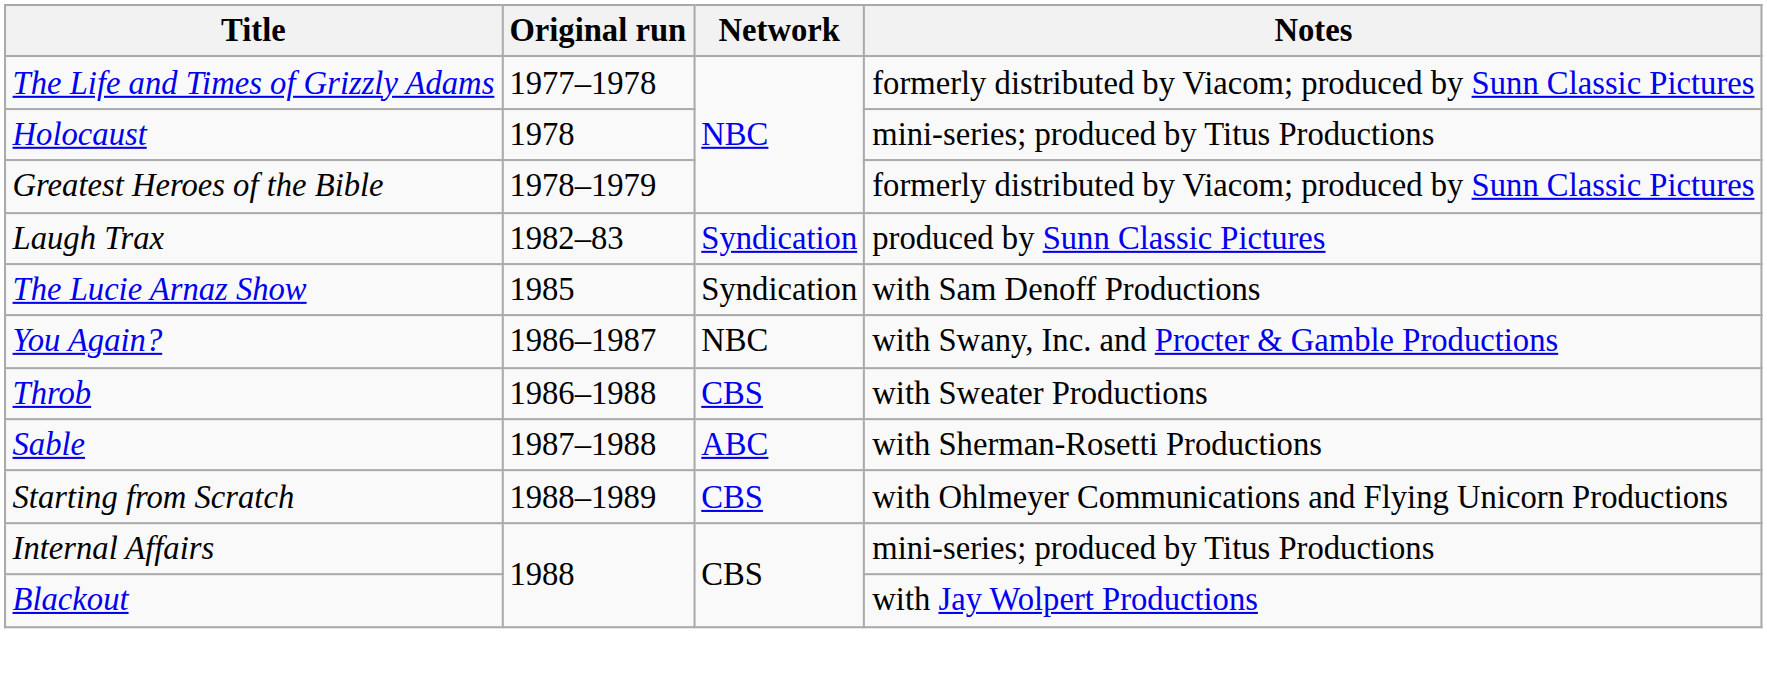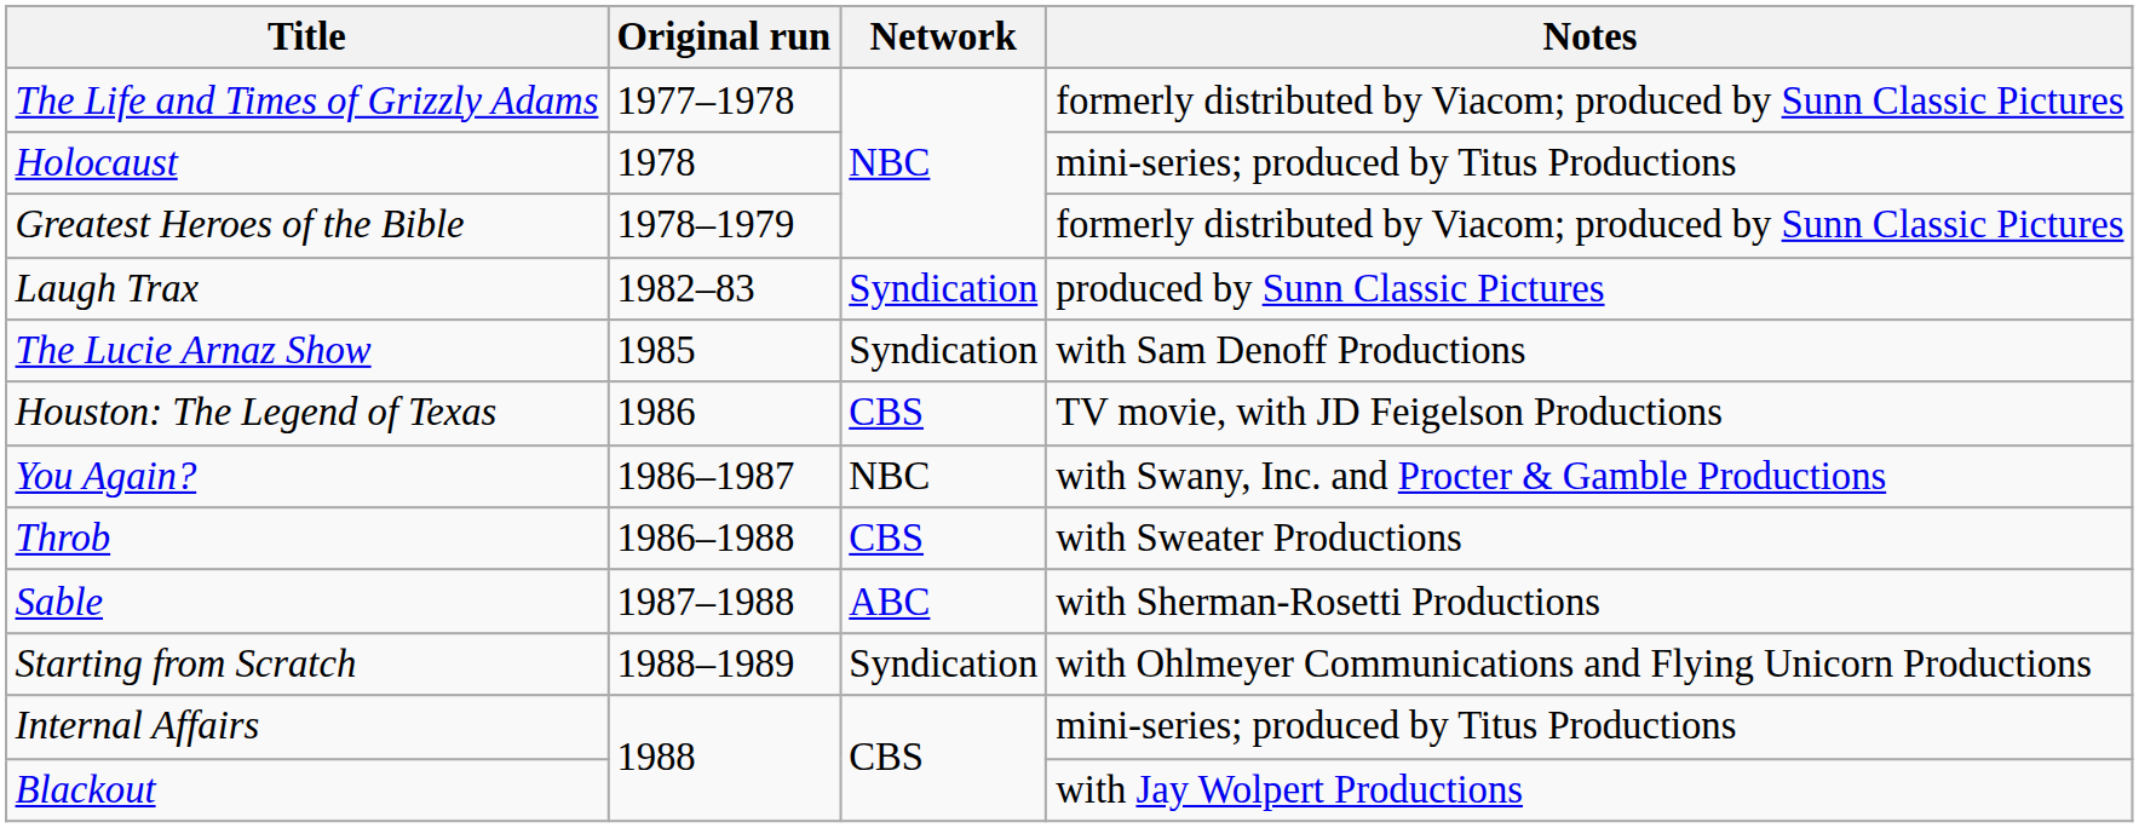+ row: Houston: The Legend of Texas | 1986 | CBS | TV movie, with JD Feigelson Productions
Starting from Scratch | Network: CBS -> Syndication
